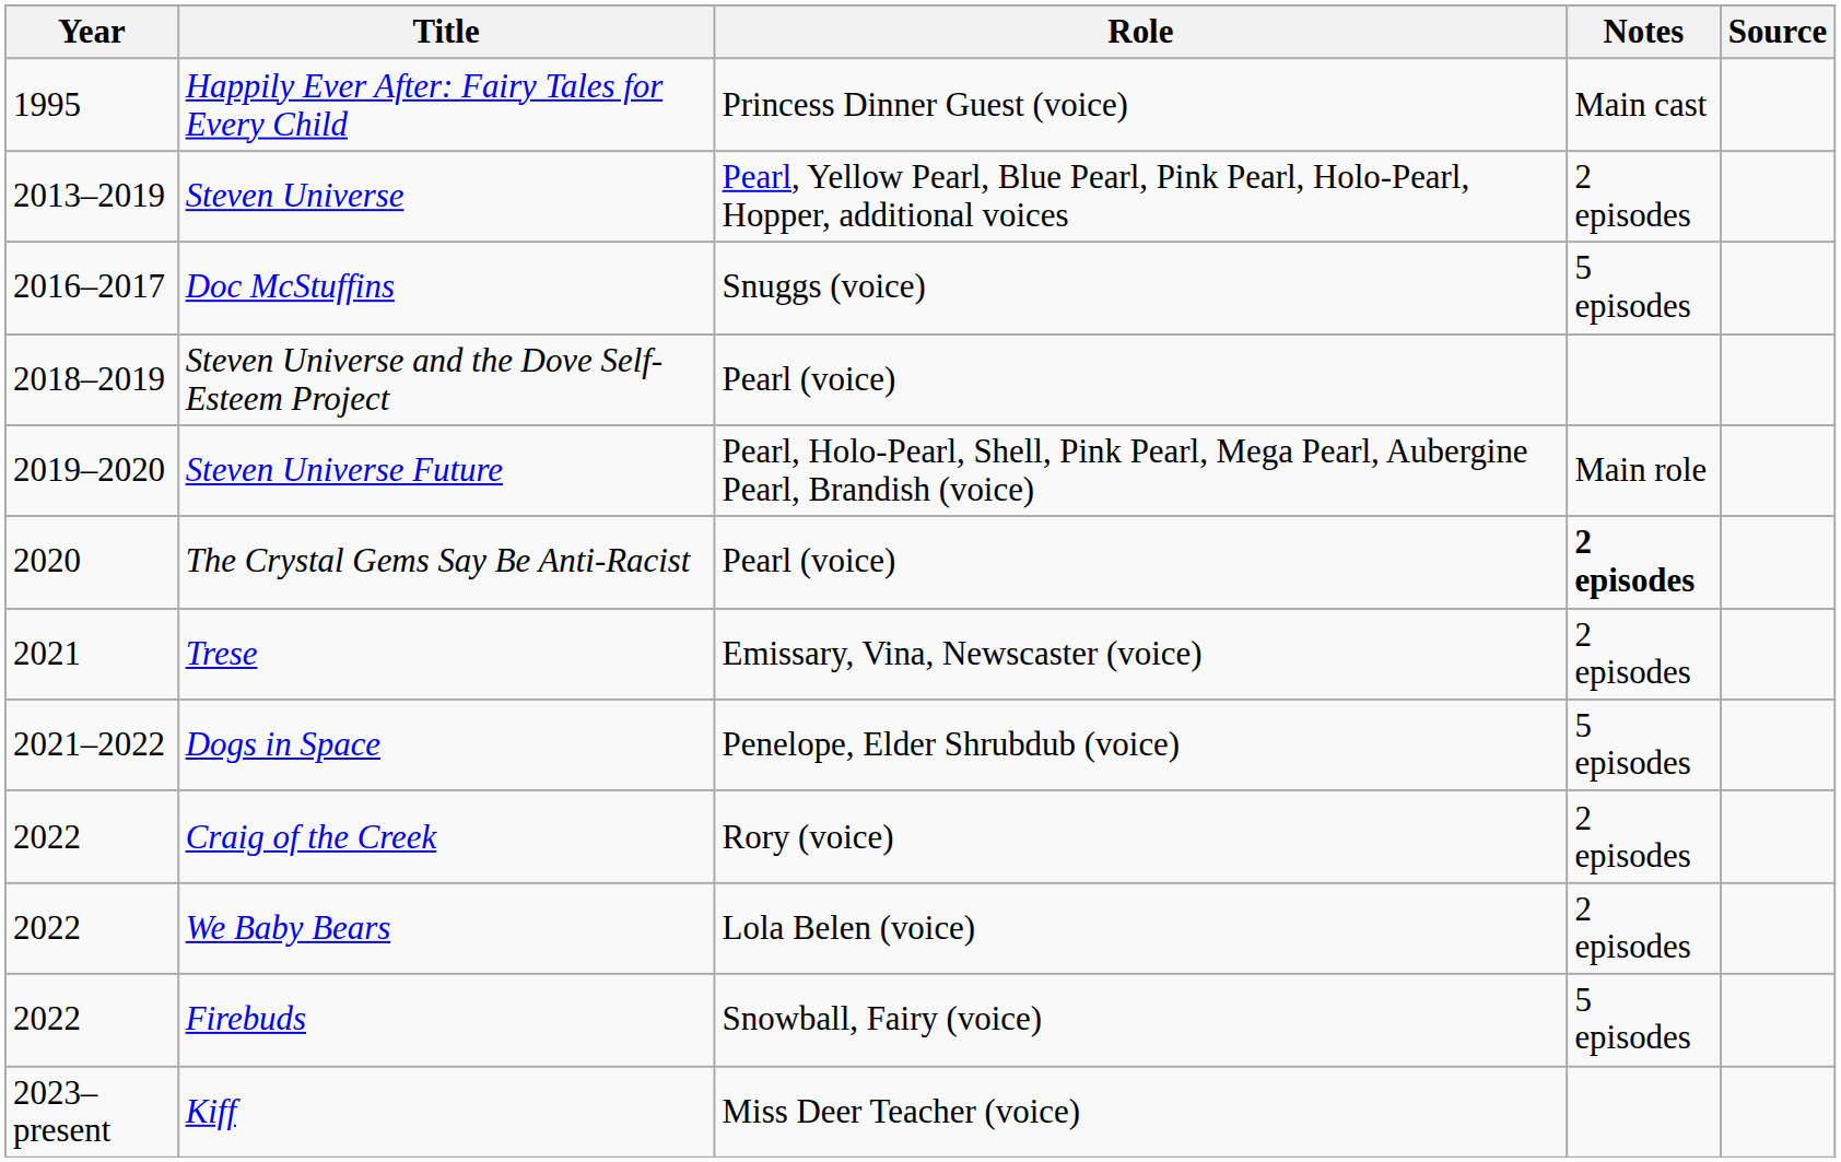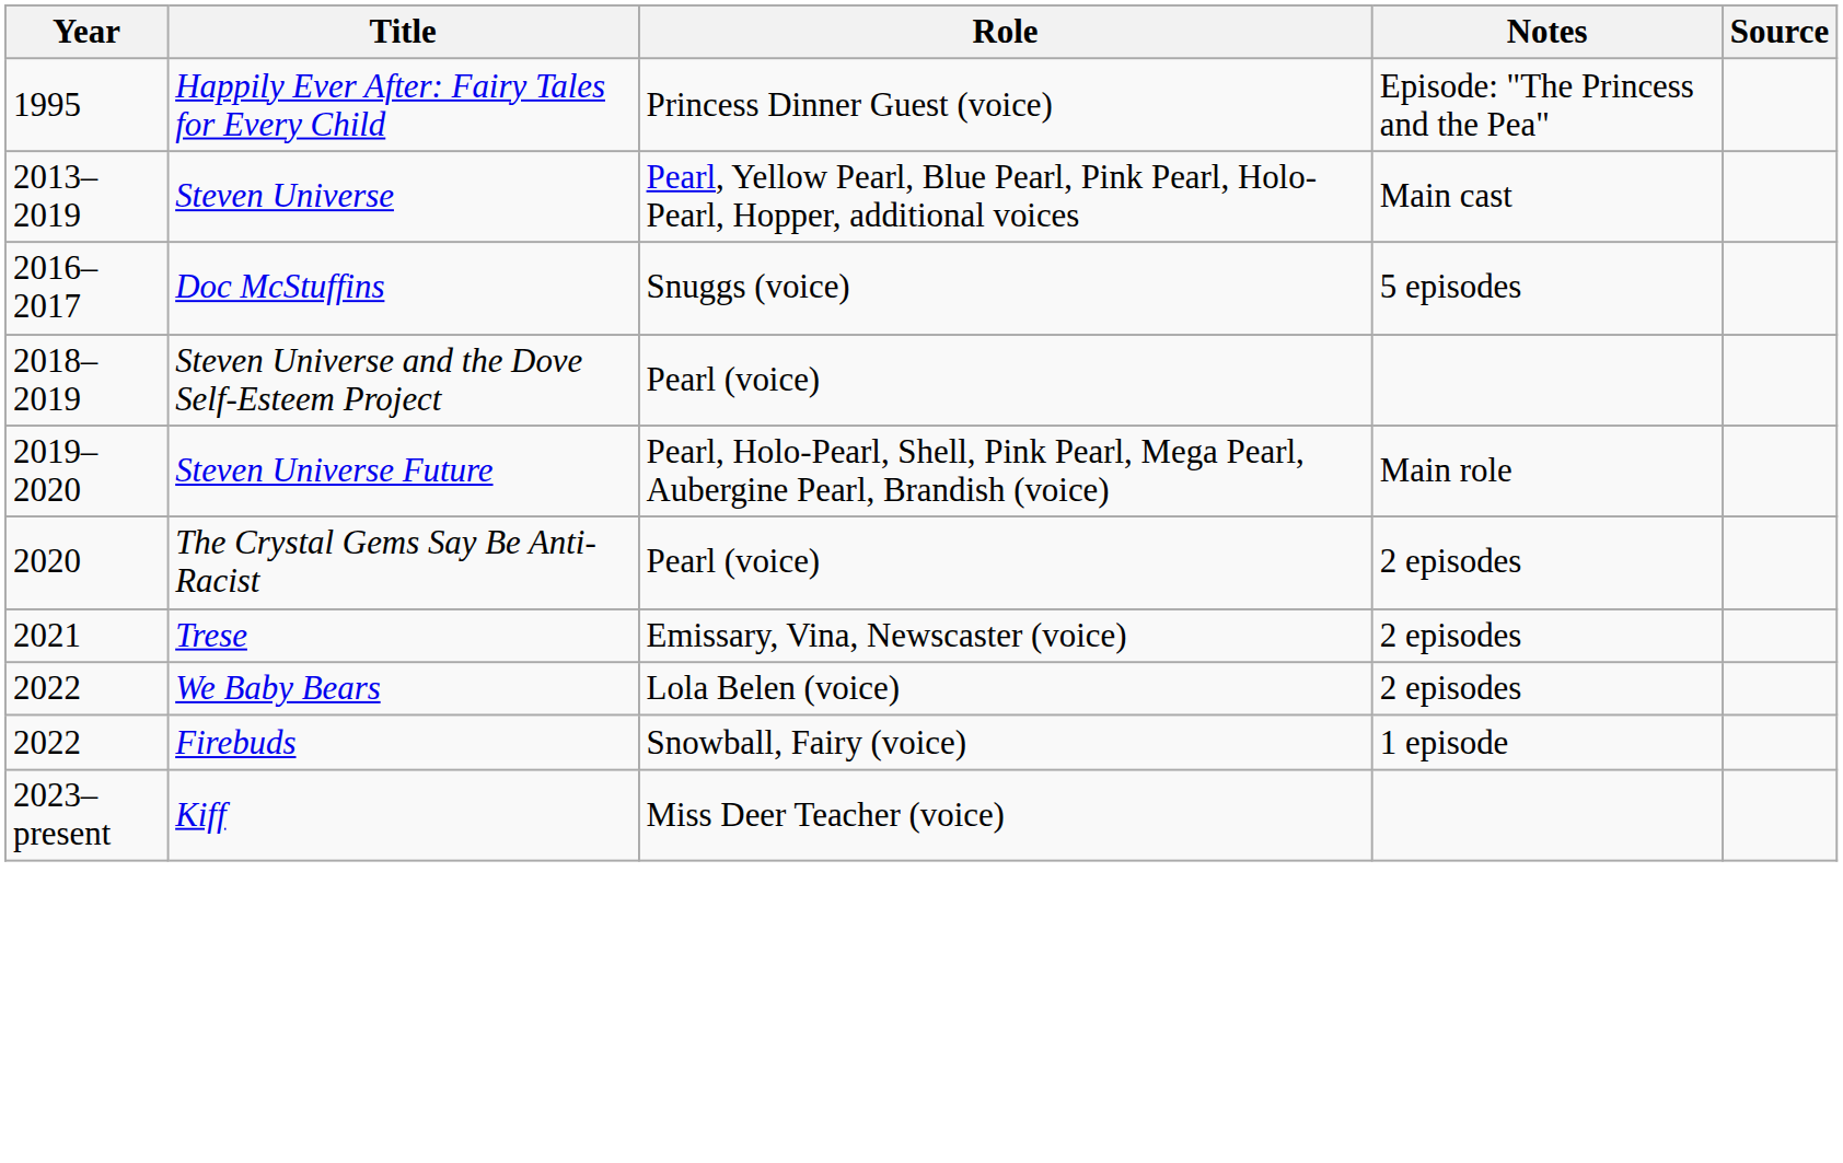Happily Ever After: Fairy Tales for Every Child | Notes: Main cast -> Episode: "The Princess and the Pea"
Steven Universe | Notes: 2 episodes -> Main cast
The Crystal Gems Say Be Anti-Racist | Notes: bold -> normal
- row: 2021–2022 | Dogs in Space | Penelope, Elder Shrubdub (voice) | 5 episodes
- row: 2022 | Craig of the Creek | Rory (voice) | 2 episodes
Firebuds | Notes: 5 episodes -> 1 episode
